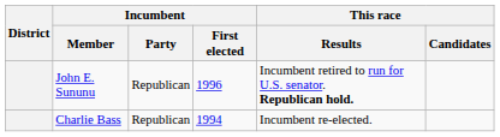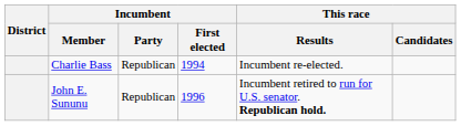rows swapped: John E. Sununu <-> Charlie Bass
